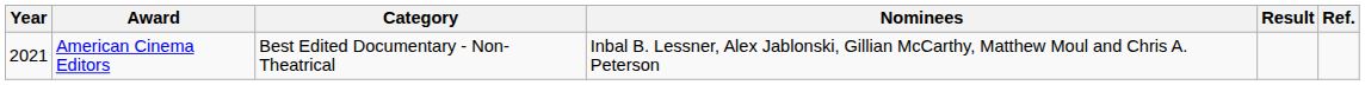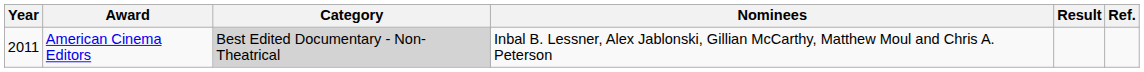American Cinema Editors | Year: 2021 -> 2011
American Cinema Editors | Category: no background -> lightgrey background
